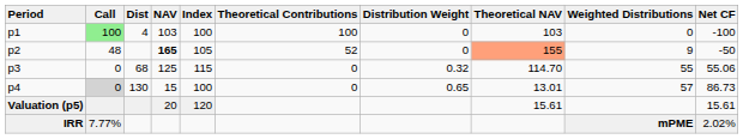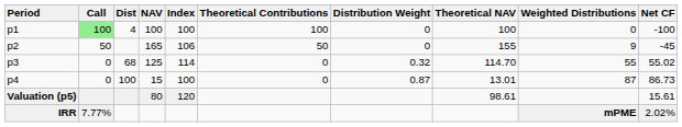p1 | NAV: 103 -> 100
p1 | Theoretical NAV: 103 -> 100
p2 | Call: 48 -> 50
p2 | NAV: bold -> normal
p2 | Index: 105 -> 106
p2 | Theoretical Contributions: 52 -> 50
p2 | Theoretical NAV: lightsalmon background -> no background
p2 | Net CF: -50 -> -45
p3 | Index: 115 -> 114
p3 | Net CF: 55.06 -> 55.02
p4 | Call: lightgrey background -> no background
p4 | Dist: 130 -> 100
p4 | Distribution Weight: 0.65 -> 0.87
p4 | Weighted Distributions: 57 -> 87
Valuation (p5) | NAV: 20 -> 80
Valuation (p5) | Theoretical NAV: 15.61 -> 98.61
